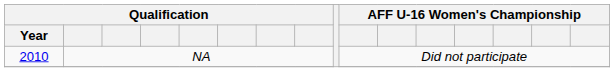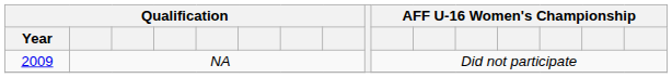NA | Qualification / Year: 2010 -> 2009
